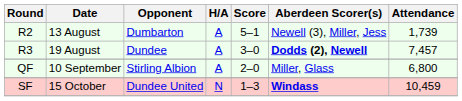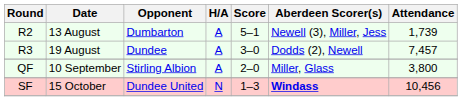R3 | Aberdeen Scorer(s): bold -> normal
QF | Attendance: 6,800 -> 3,800
SF | Attendance: 10,459 -> 10,456
